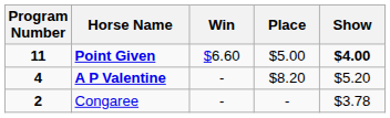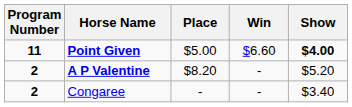columns swapped: Win <-> Place
A P Valentine | Program Number: 4 -> 2
Congaree | Show: $3.78 -> $3.40
